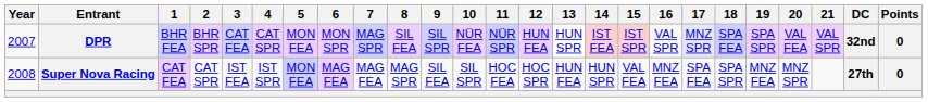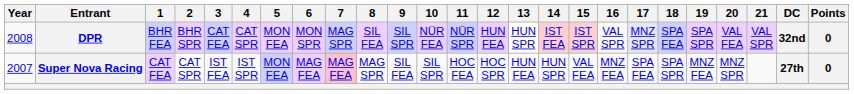DPR | Year: 2007 -> 2008
Super Nova Racing | Year: 2008 -> 2007
Super Nova Racing | 7: no background -> pink background
